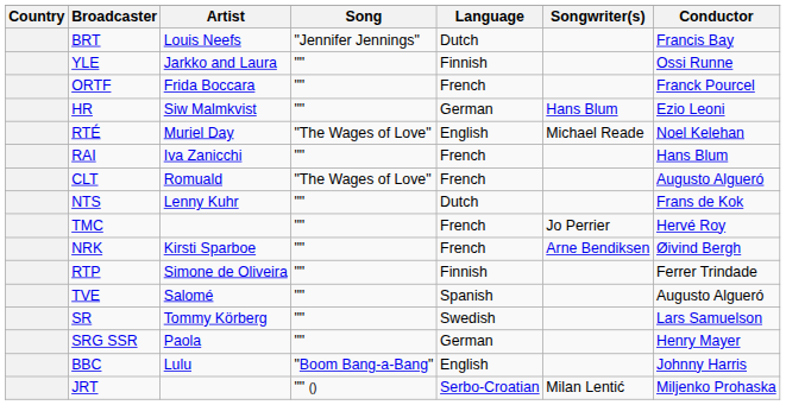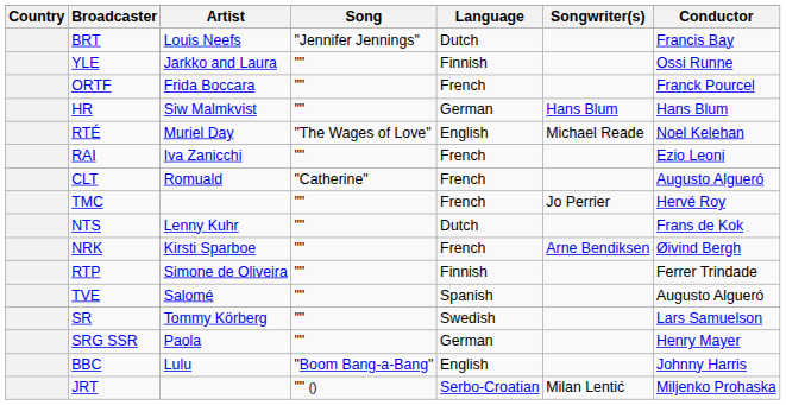HR | Conductor: Ezio Leoni -> Hans Blum
RAI | Conductor: Hans Blum -> Ezio Leoni
CLT | Song: "The Wages of Love" -> "Catherine"
rows swapped: TMC <-> NTS
